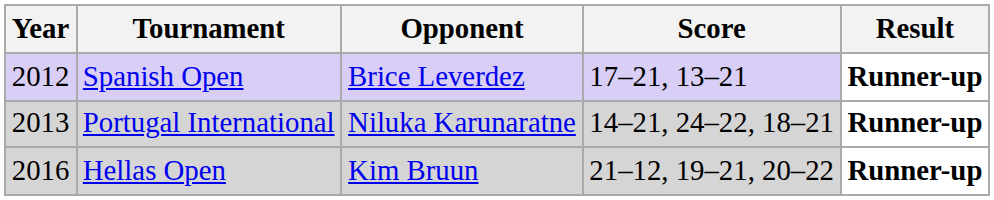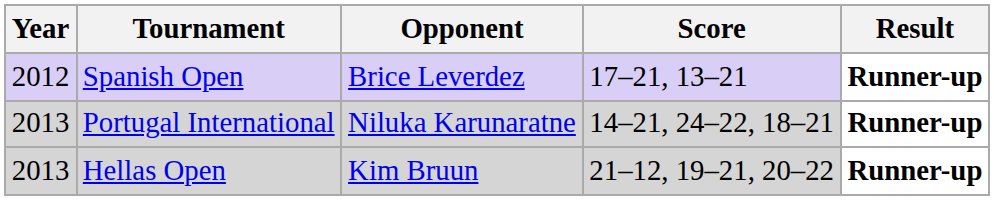Hellas Open | Year: 2016 -> 2013
